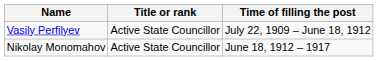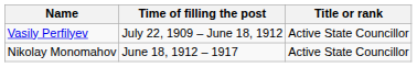columns swapped: Title or rank <-> Time of filling the post
